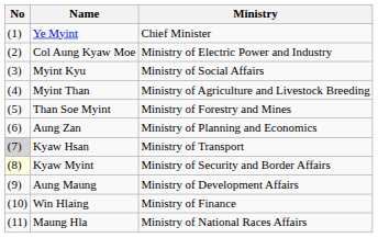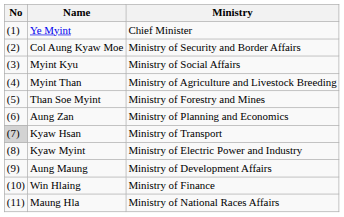Col Aung Kyaw Moe | Ministry: Ministry of Electric Power and Industry -> Ministry of Security and Border Affairs
Kyaw Myint | No: lightyellow background -> no background
Kyaw Myint | Ministry: Ministry of Security and Border Affairs -> Ministry of Electric Power and Industry
